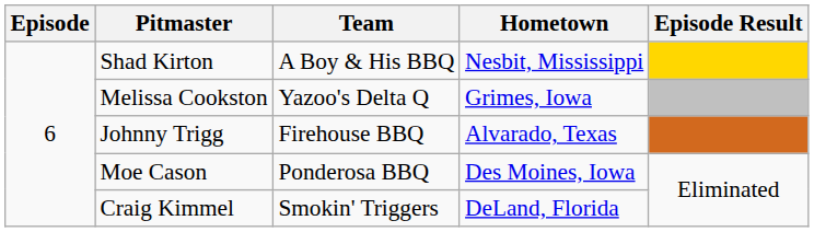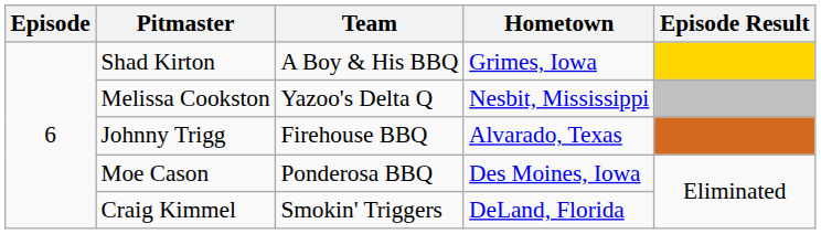Shad Kirton | Hometown: Nesbit, Mississippi -> Grimes, Iowa
Melissa Cookston | Hometown: Grimes, Iowa -> Nesbit, Mississippi
